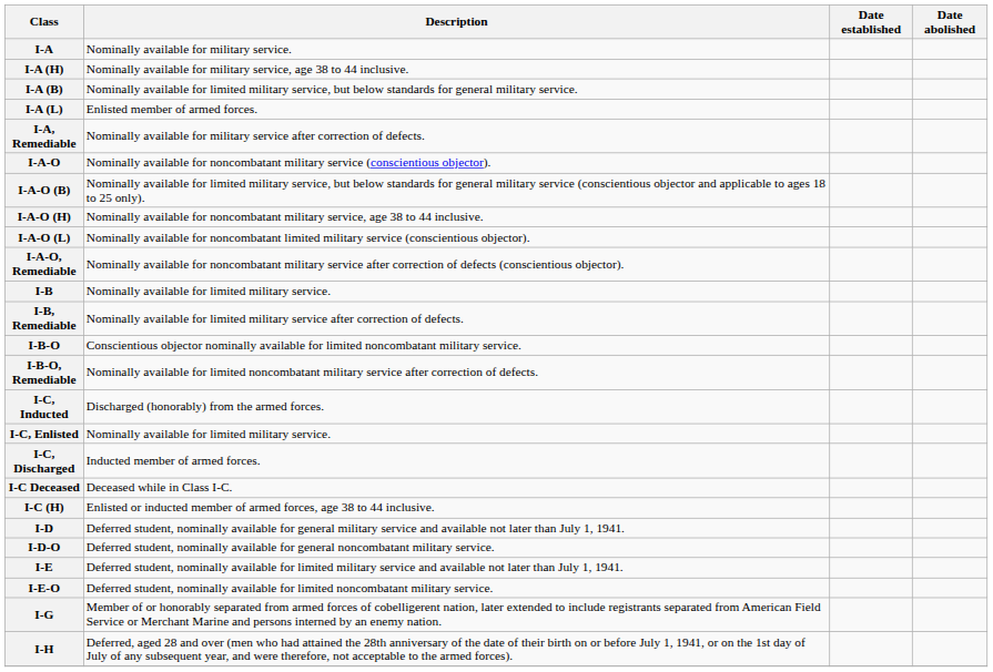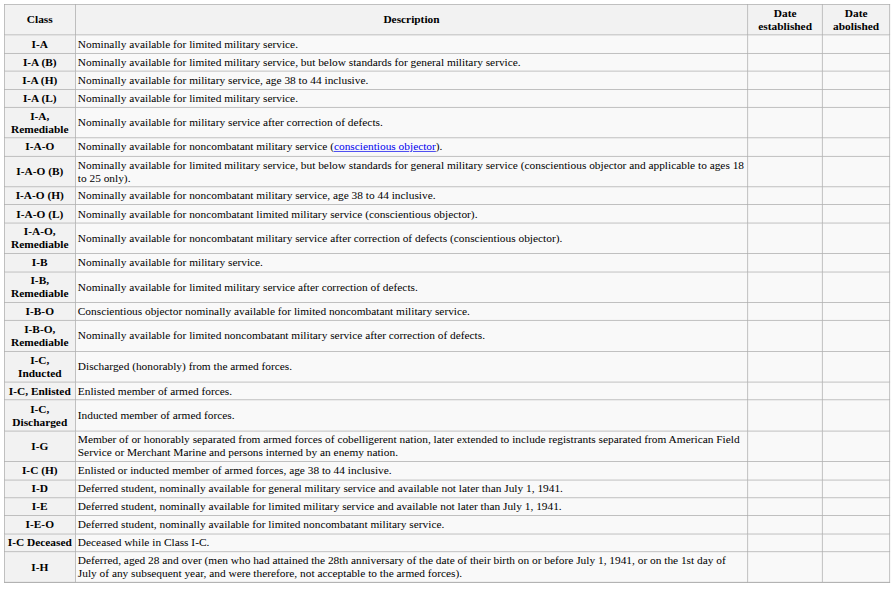I-A | Description: Nominally available for military service. -> Nominally available for limited military service.
rows swapped: I-A (B) <-> I-A (H)
I-A (L) | Description: Enlisted member of armed forces. -> Nominally available for limited military service.
I-B | Description: Nominally available for limited military service. -> Nominally available for military service.
I-C, Enlisted | Description: Nominally available for limited military service. -> Enlisted member of armed forces.
rows swapped: I-C Deceased <-> I-G
- row: I-D-O | Deferred student, nominally available for general noncombatant military service.
